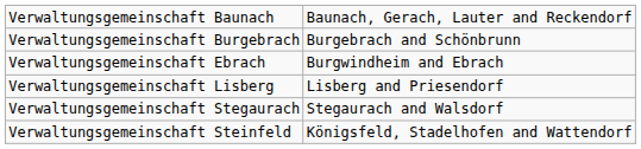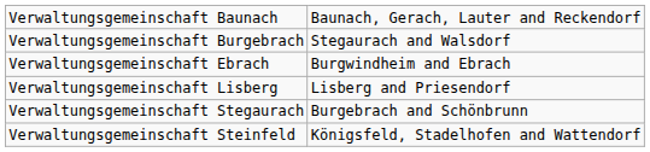Verwaltungsgemeinschaft Burgebrach | column 2: Burgebrach and Schönbrunn -> Stegaurach and Walsdorf
Verwaltungsgemeinschaft Stegaurach | column 2: Stegaurach and Walsdorf -> Burgebrach and Schönbrunn
